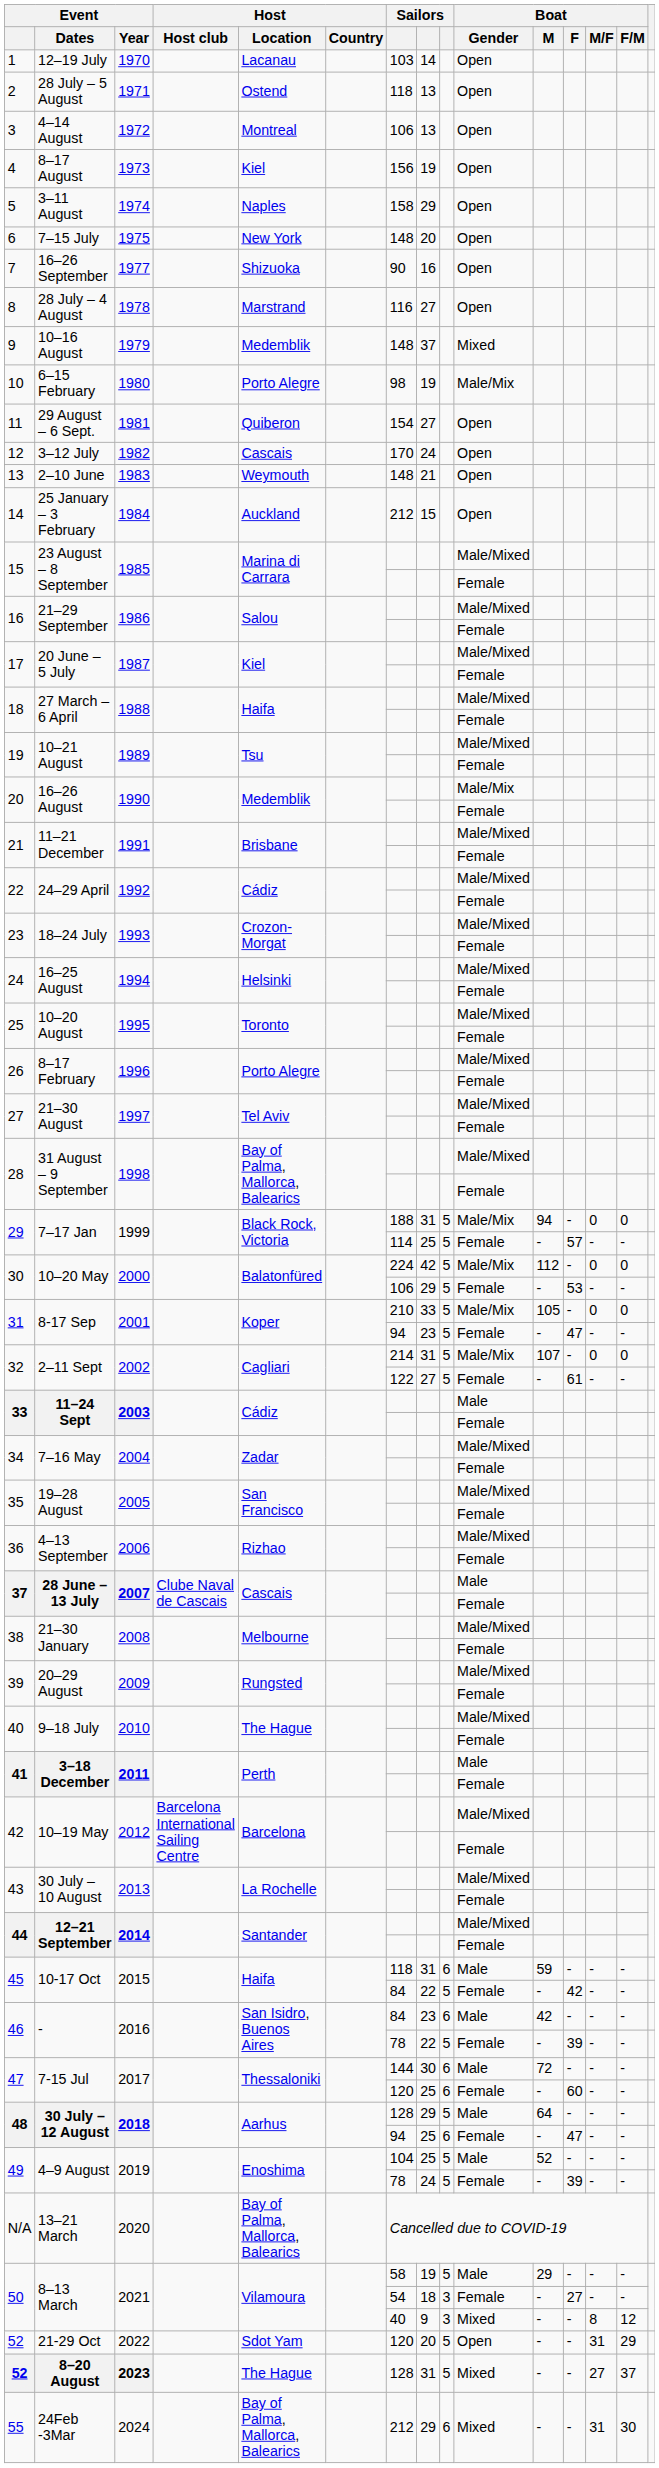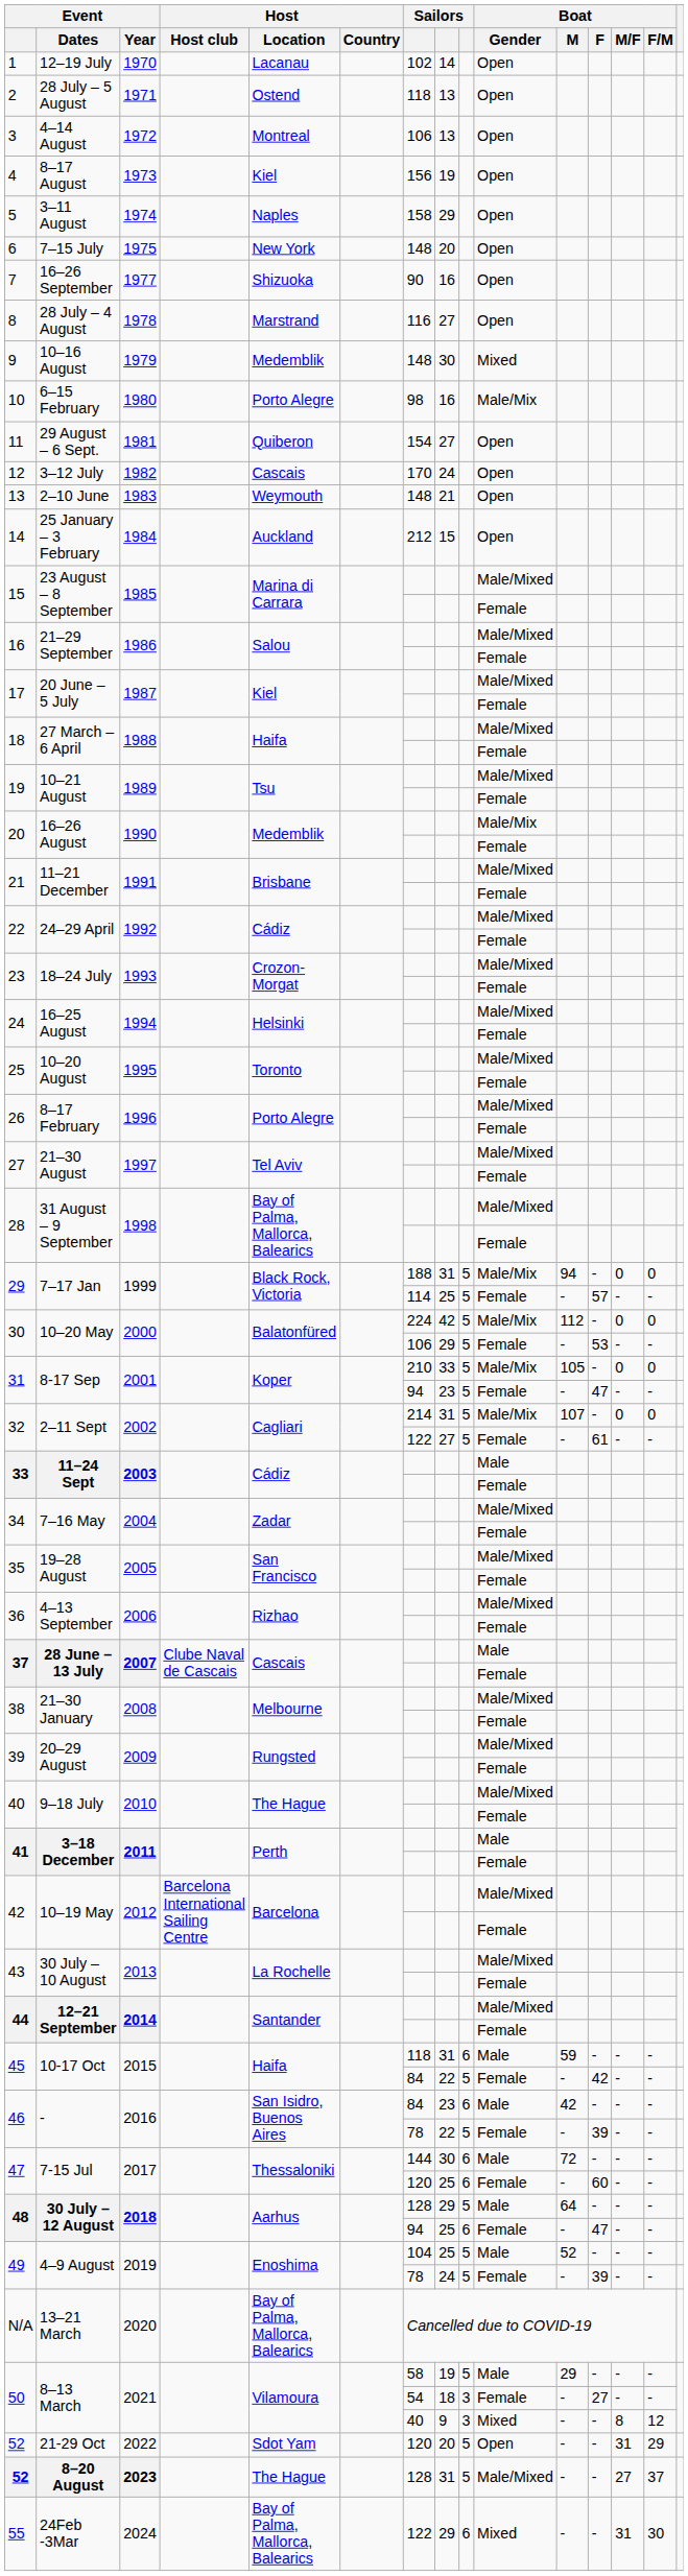12–19 July | column 7: 103 -> 102
10–16 August | column 8: 37 -> 30
6–15 February | column 8: 19 -> 16
8–20 August | Boat / Gender: Mixed -> Male/Mixed
24Feb -3Mar | column 7: 212 -> 122
